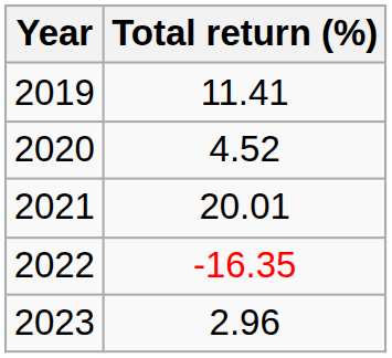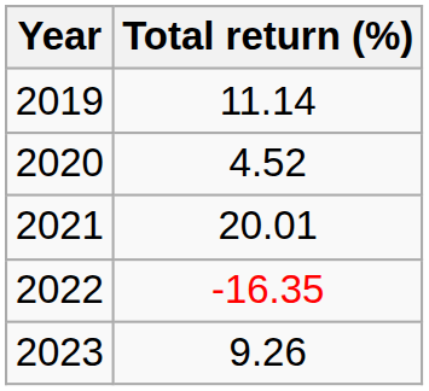2019 | Total return (%): 11.41 -> 11.14
2023 | Total return (%): 2.96 -> 9.26
